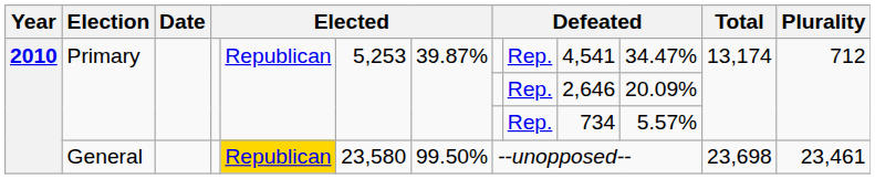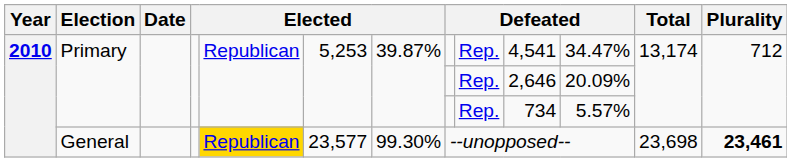General | column 6: 23,580 -> 23,577
General | column 7: 99.50% -> 99.30%
General | Plurality: normal -> bold
